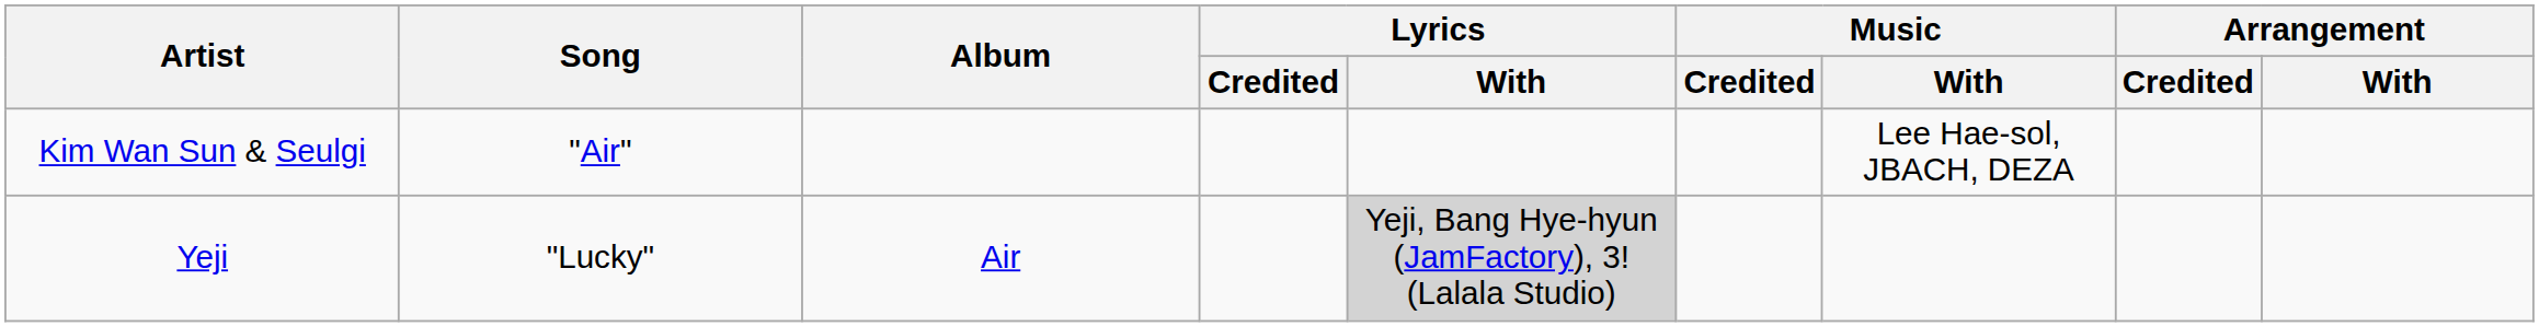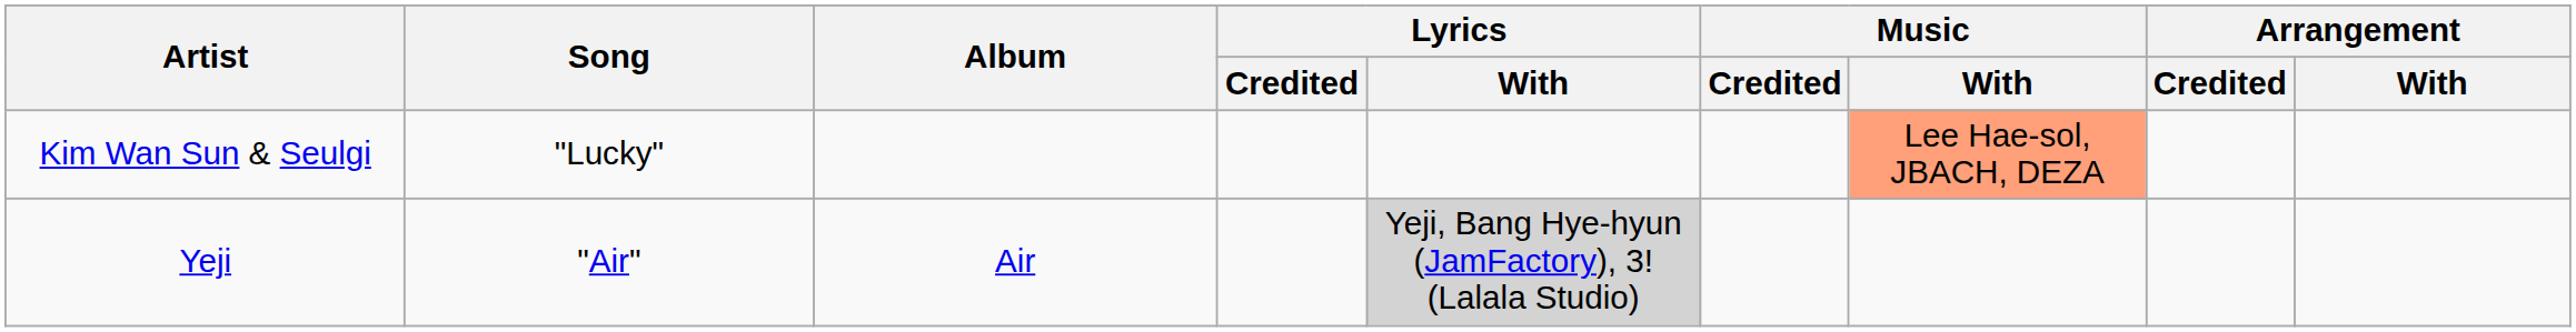Kim Wan Sun & Seulgi | Song: "Air" -> "Lucky"
Kim Wan Sun & Seulgi | Music / With: no background -> lightsalmon background
Yeji | Song: "Lucky" -> "Air"
